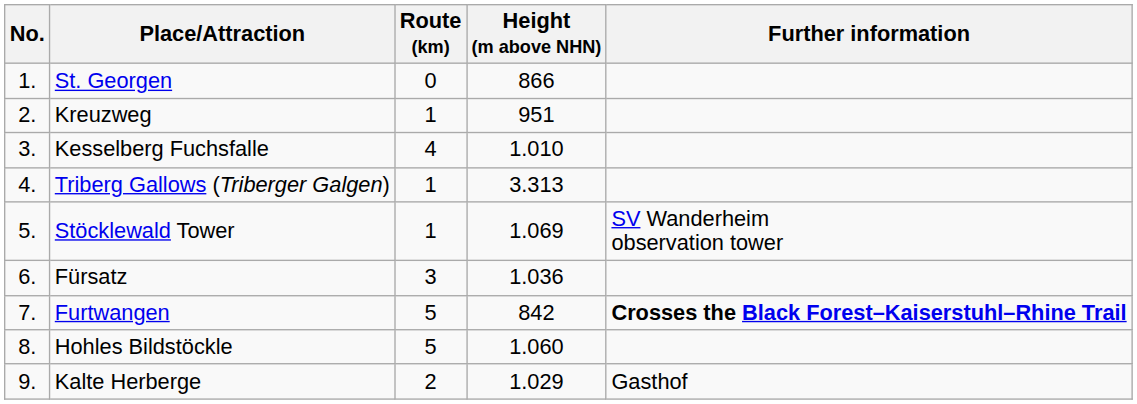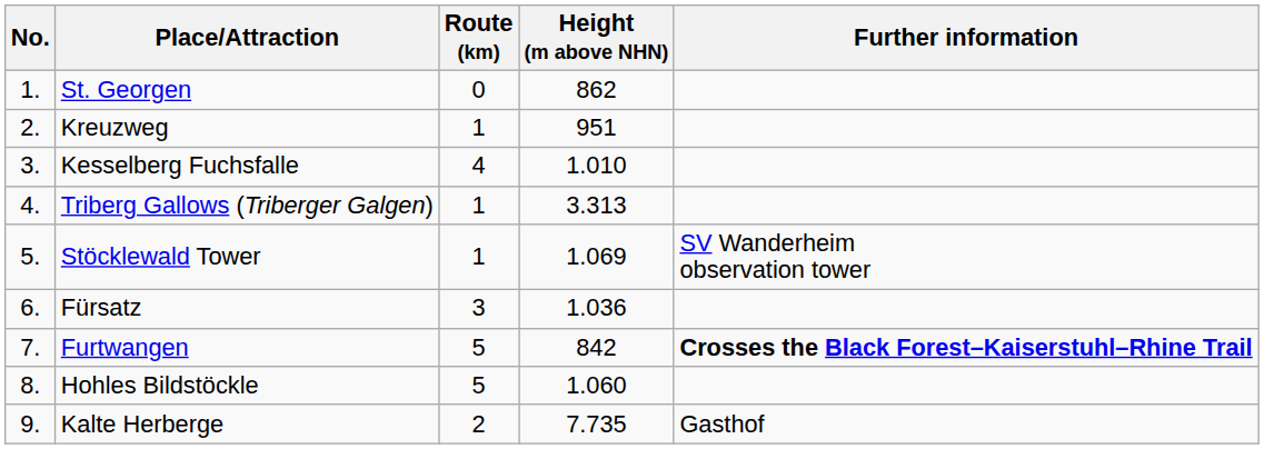St. Georgen | Height (m above NHN): 866 -> 862
Kalte Herberge | Height (m above NHN): 1.029 -> 7.735
